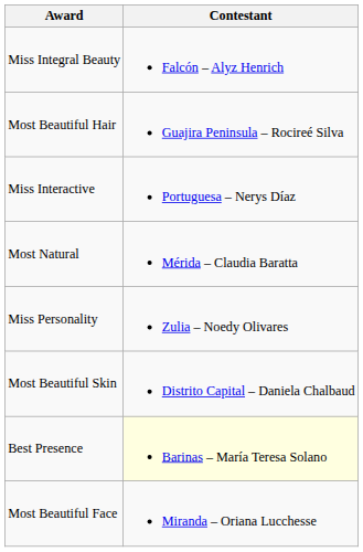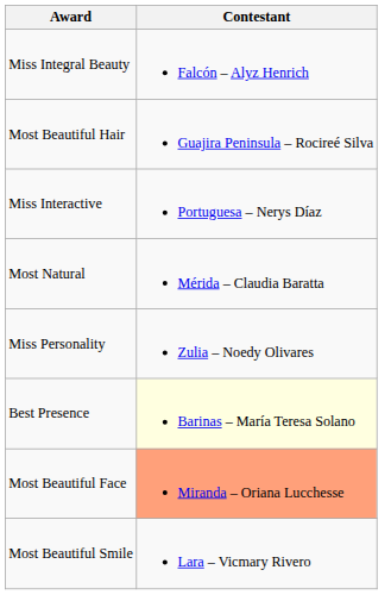- row: Most Beautiful Skin | Distrito Capital – Daniela Chalbaud
Most Beautiful Face | Contestant: no background -> lightsalmon background
+ row: Most Beautiful Smile | Lara – Vicmary Rivero
